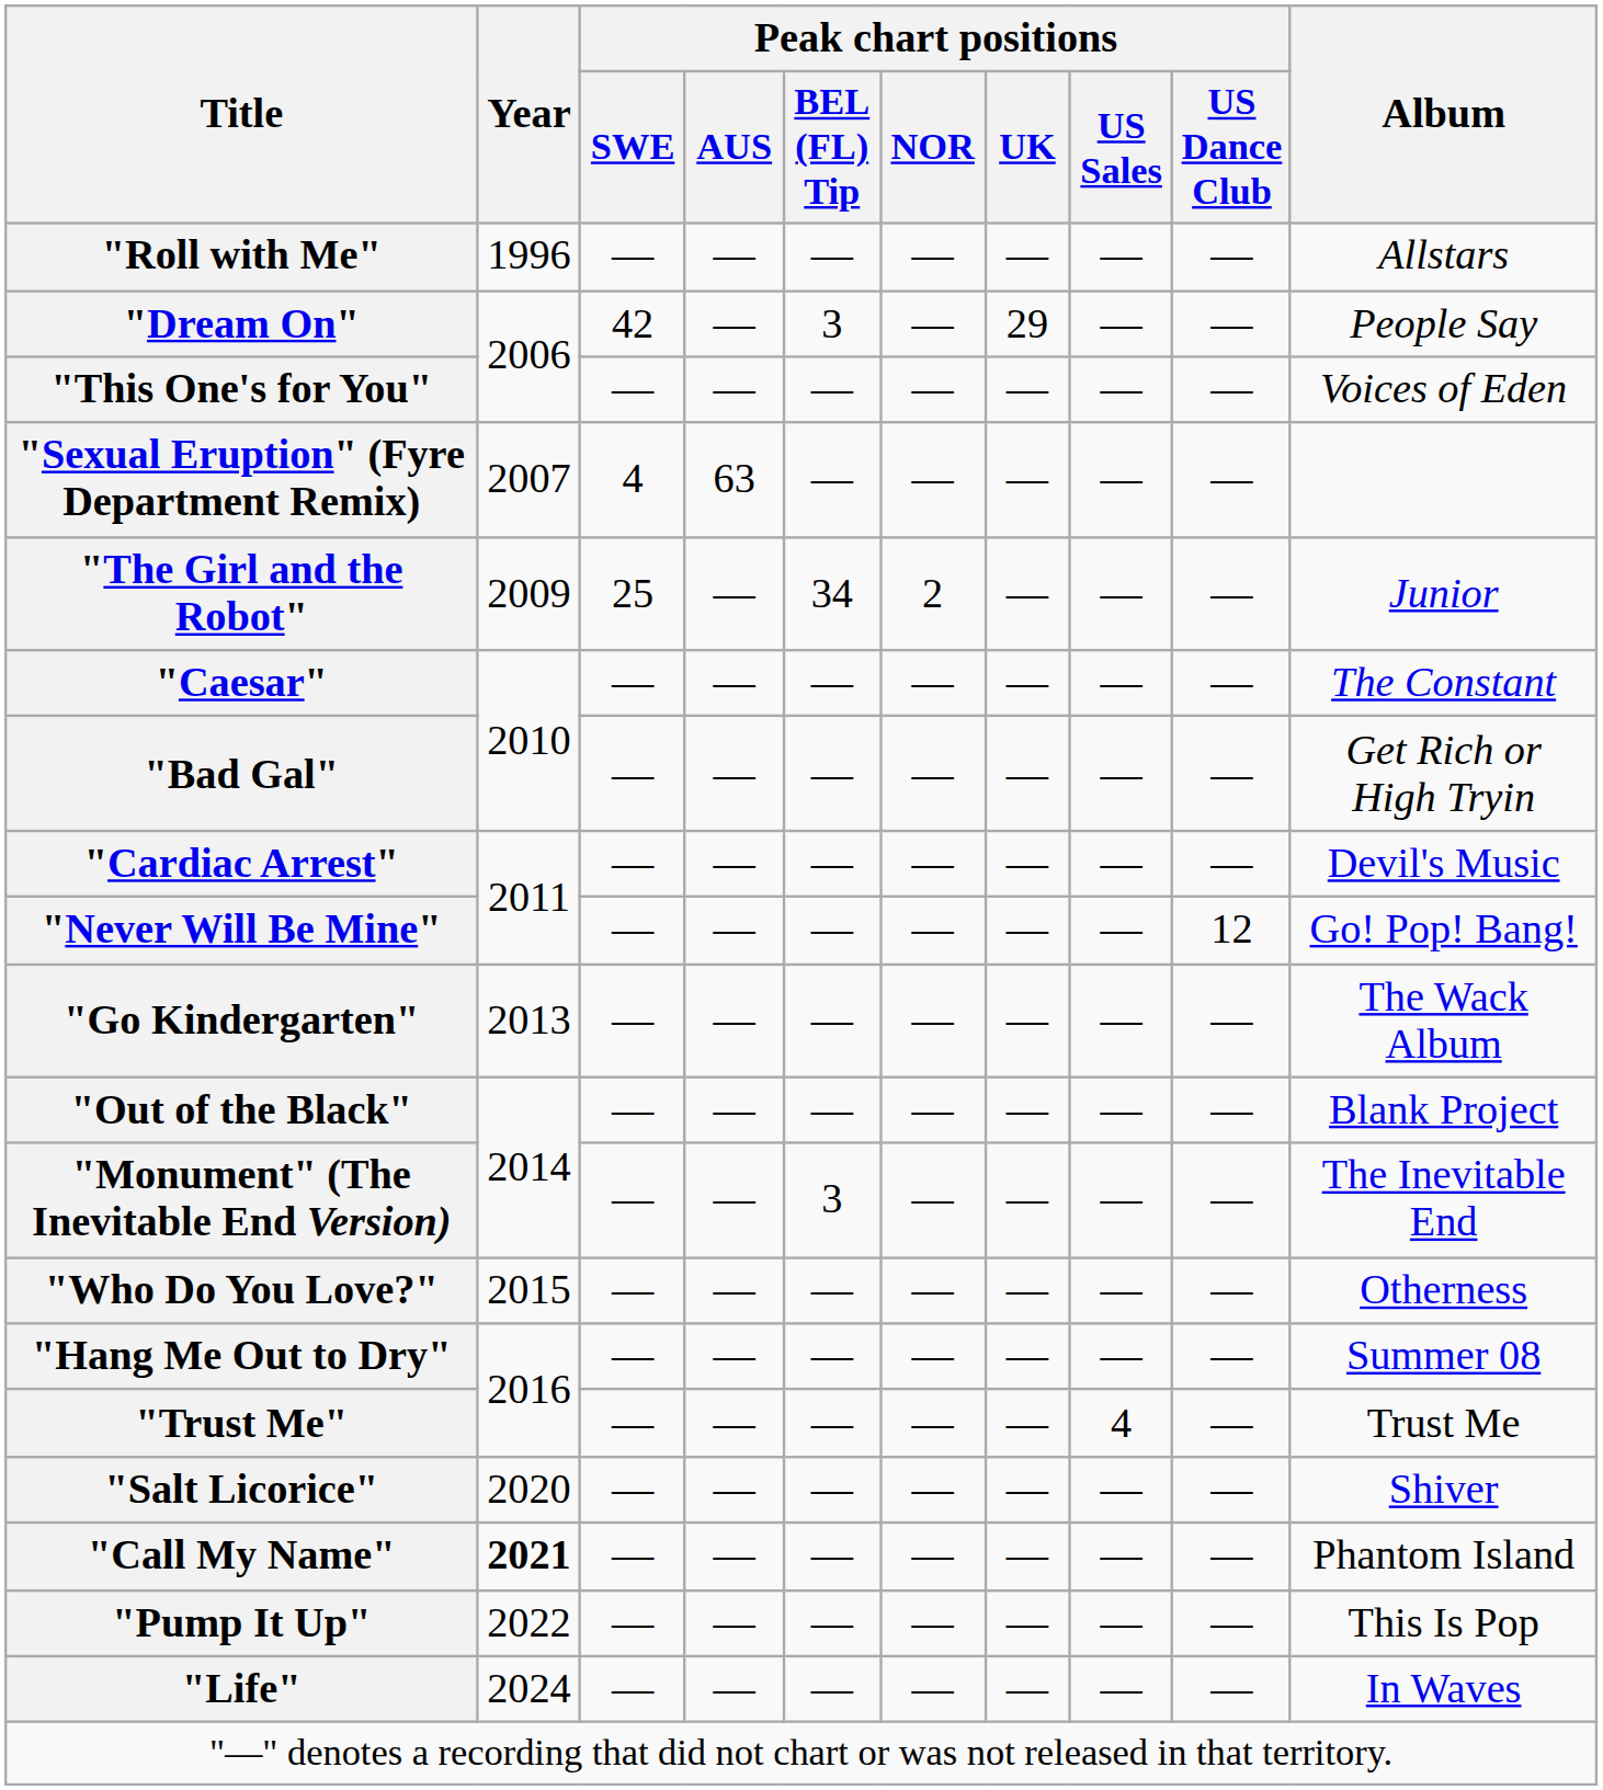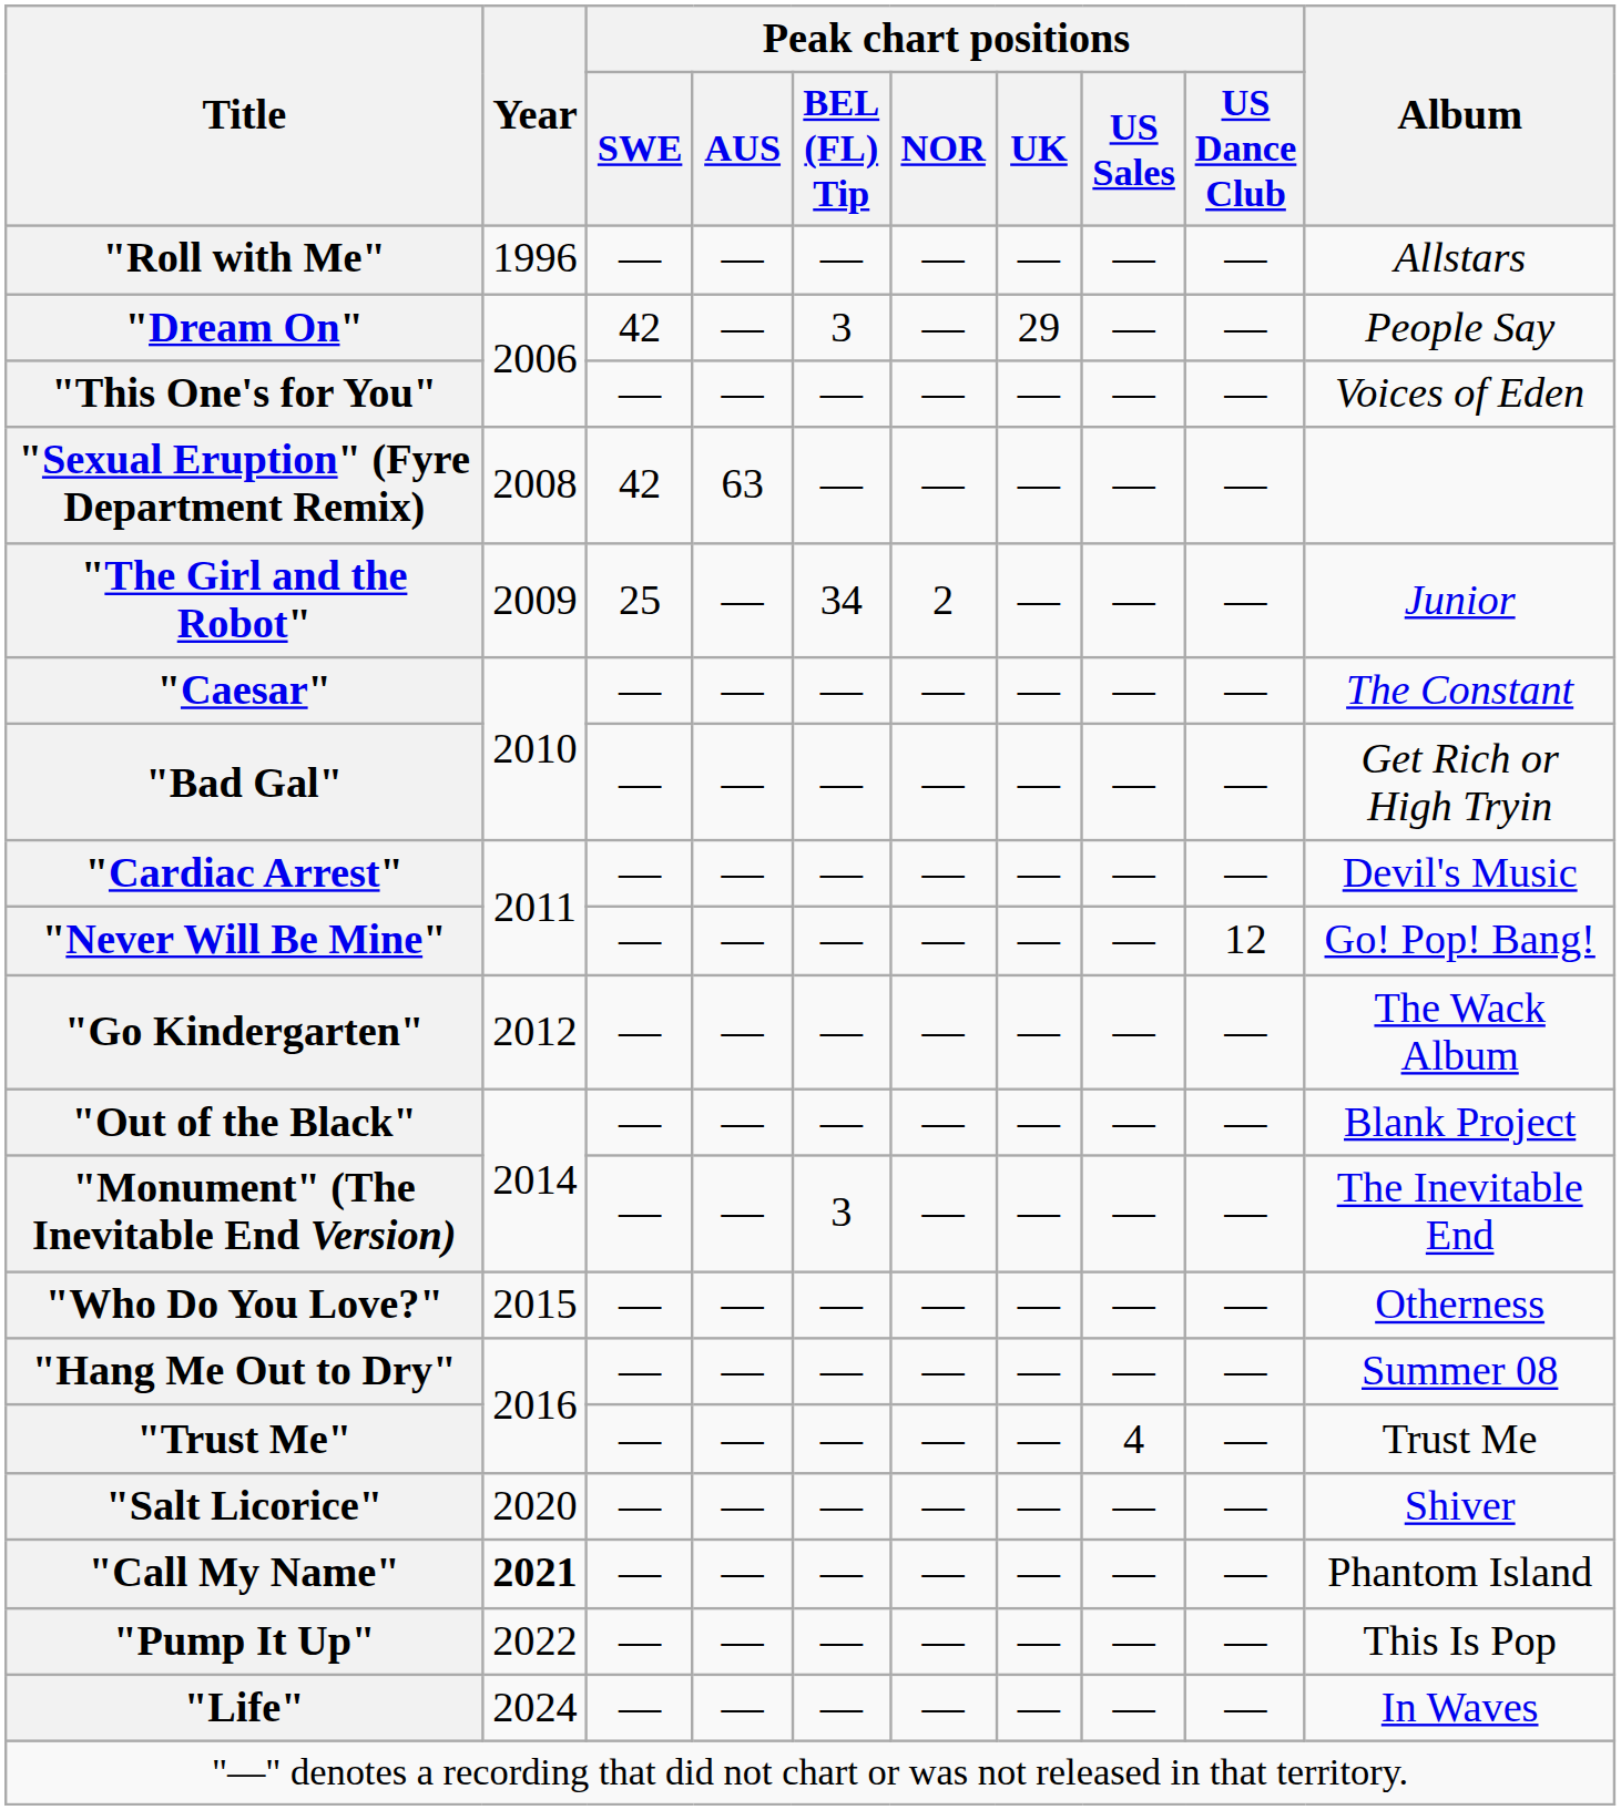"Sexual Eruption" (Fyre Department Remix) | Year: 2007 -> 2008
"Sexual Eruption" (Fyre Department Remix) | Peak chart positions / SWE: 4 -> 42
"Go Kindergarten" | Year: 2013 -> 2012
